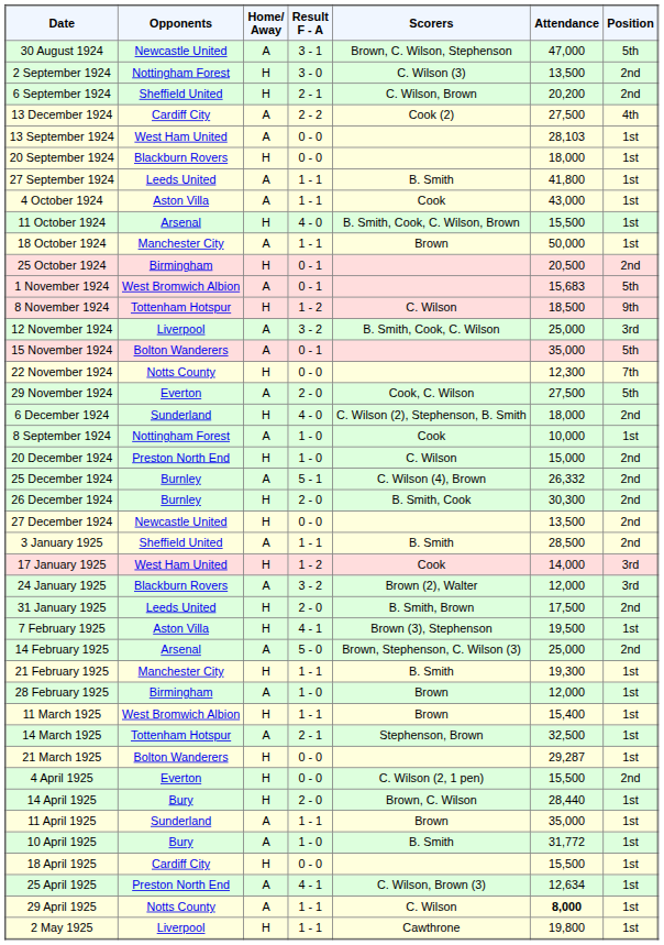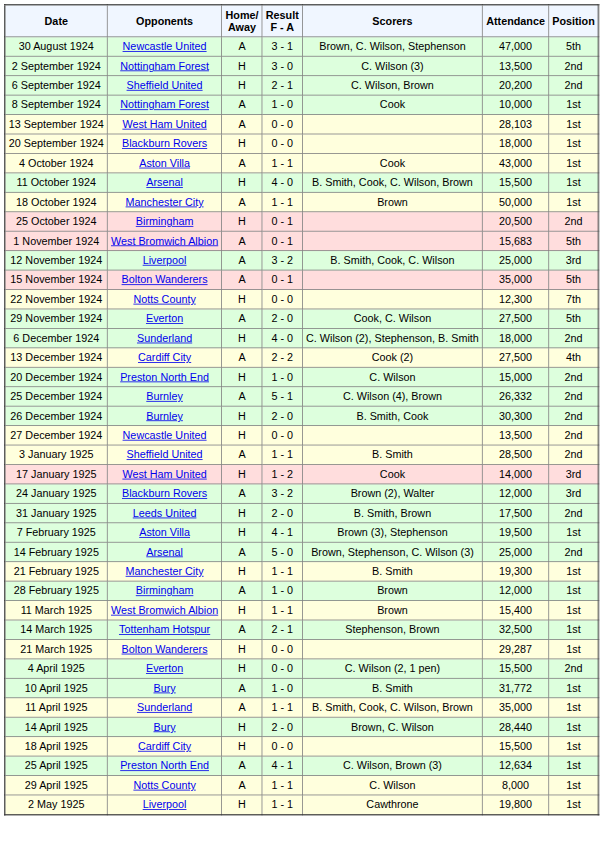rows swapped: 8 September 1924 <-> 13 December 1924
- row: 27 September 1924 | Leeds United | A | 1 - 1 | B. Smith | 41,800 | 1st
- row: 8 November 1924 | Tottenham Hotspur | H | 1 - 2 | C. Wilson | 18,500 | 9th
rows swapped: 10 April 1925 <-> 14 April 1925
11 April 1925 | Scorers: Brown -> B. Smith, Cook, C. Wilson, Brown
29 April 1925 | Attendance: bold -> normal
